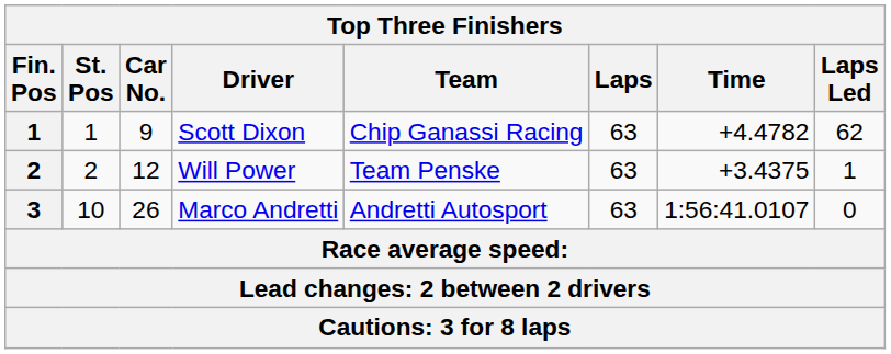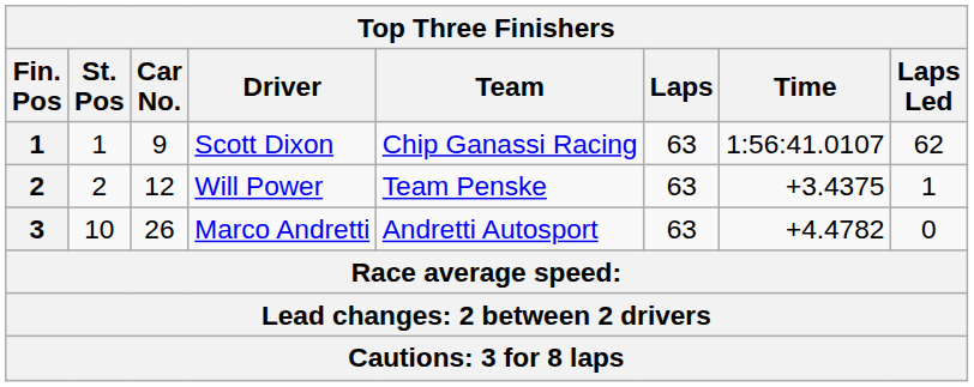Scott Dixon | Time: +4.4782 -> 1:56:41.0107
Marco Andretti | Time: 1:56:41.0107 -> +4.4782
